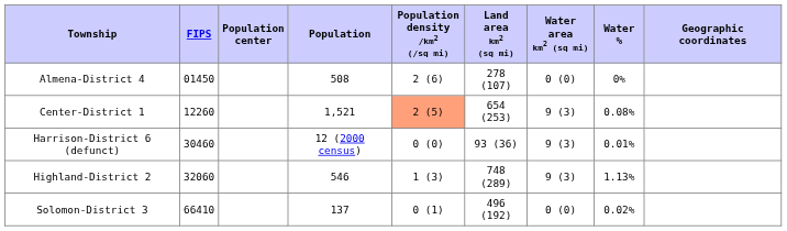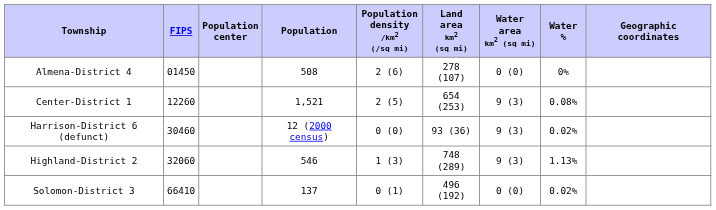Center-District 1 | Population density /km2 (/sq mi): lightsalmon background -> no background
Harrison-District 6 (defunct) | Water %: 0.01% -> 0.02%
